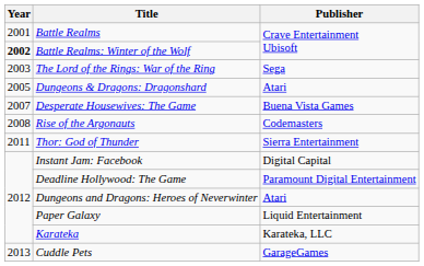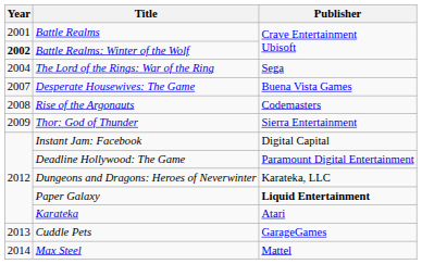The Lord of the Rings: War of the Ring | Year: 2003 -> 2004
- row: 2005 | Dungeons & Dragons: Dragonshard | Atari
Thor: God of Thunder | Year: 2011 -> 2009
Dungeons and Dragons: Heroes of Neverwinter | Publisher: Atari -> Karateka, LLC
Paper Galaxy | Publisher: normal -> bold
Karateka | Publisher: Karateka, LLC -> Atari
+ row: 2014 | Max Steel | Mattel
